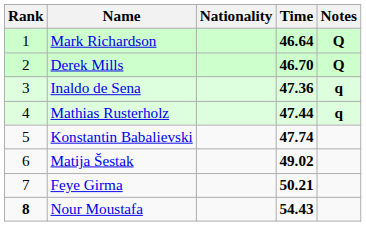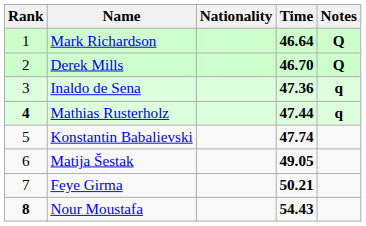Mathias Rusterholz | Rank: normal -> bold
Matija Šestak | Time: 49.02 -> 49.05
